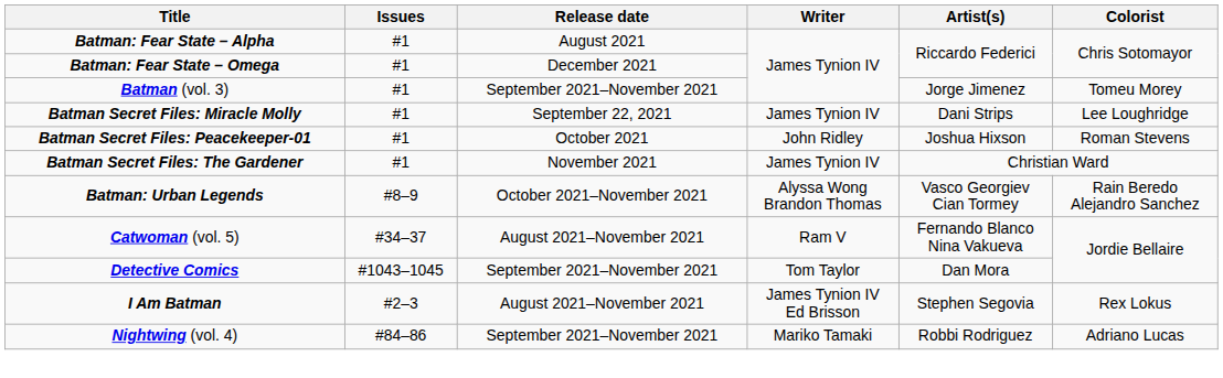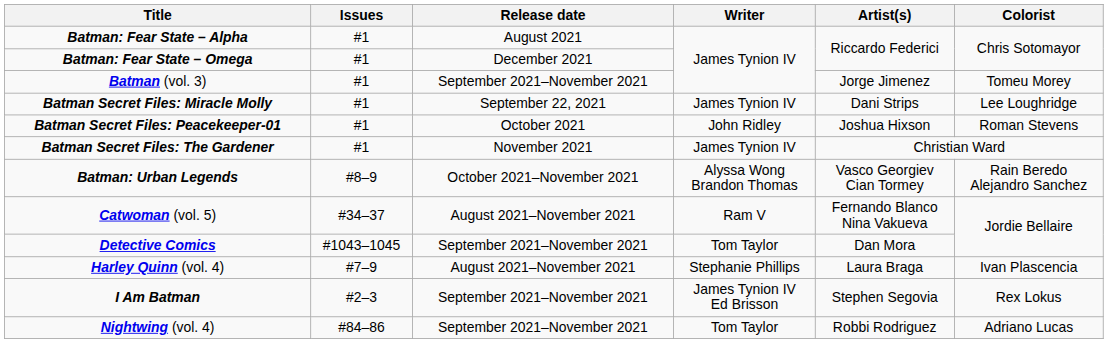+ row: Harley Quinn (vol. 4) | #7–9 | August 2021–November 2021 | Stephanie Phillips | Laura Braga | Ivan Plascencia
I Am Batman | Release date: August 2021–November 2021 -> September 2021–November 2021
Nightwing (vol. 4) | Writer: Mariko Tamaki -> Tom Taylor
